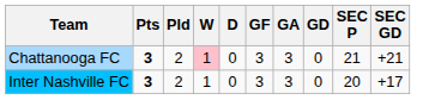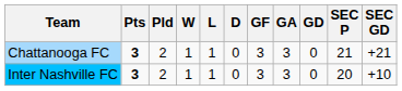+ column: L | 1 | 1
Chattanooga FC | W: pink background -> no background
Inter Nashville FC | SEC GD: +17 -> +10
